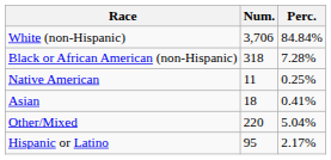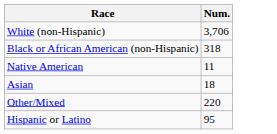- column: Perc. | 84.84% | 7.28% | 0.25% | 0.41% | 5.04% | 2.17%
